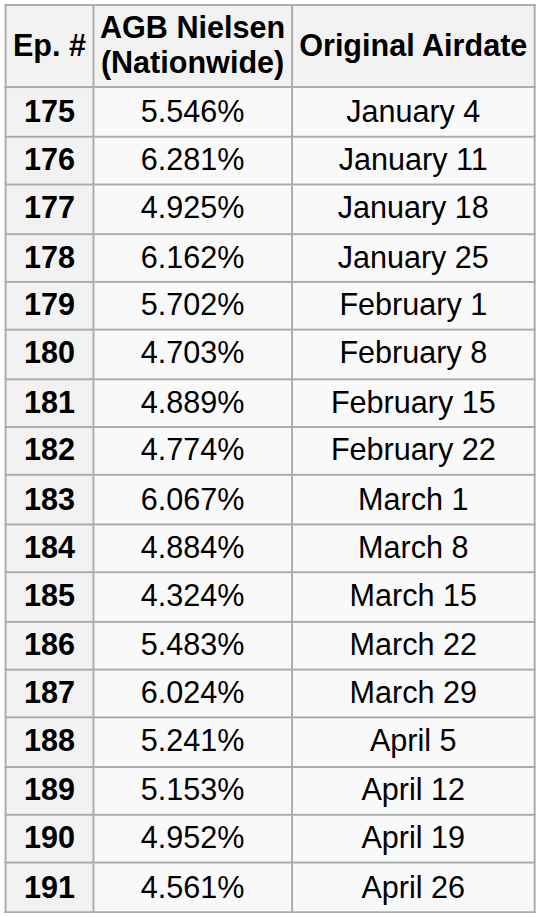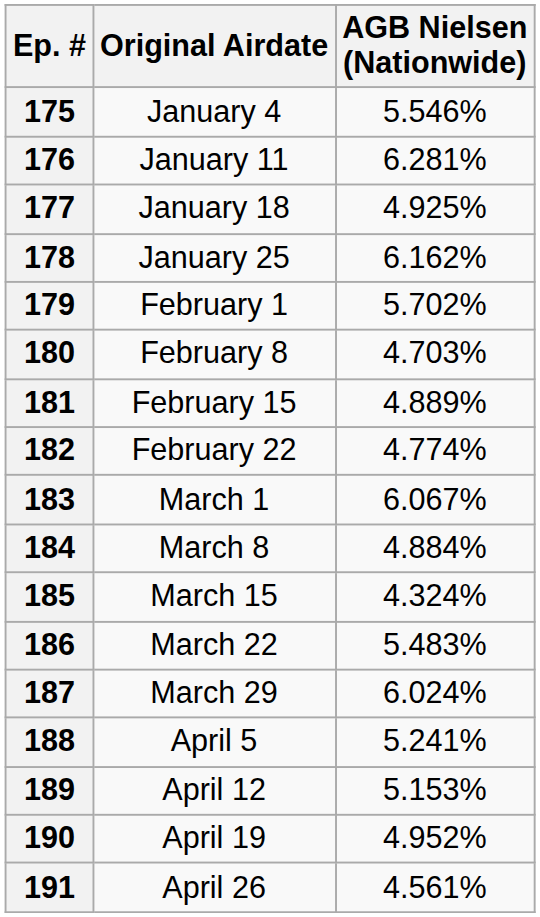columns swapped: Original Airdate <-> AGB Nielsen (Nationwide)
